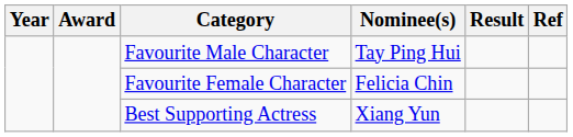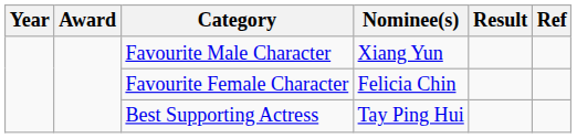Favourite Male Character | Nominee(s): Tay Ping Hui -> Xiang Yun
Best Supporting Actress | Nominee(s): Xiang Yun -> Tay Ping Hui
